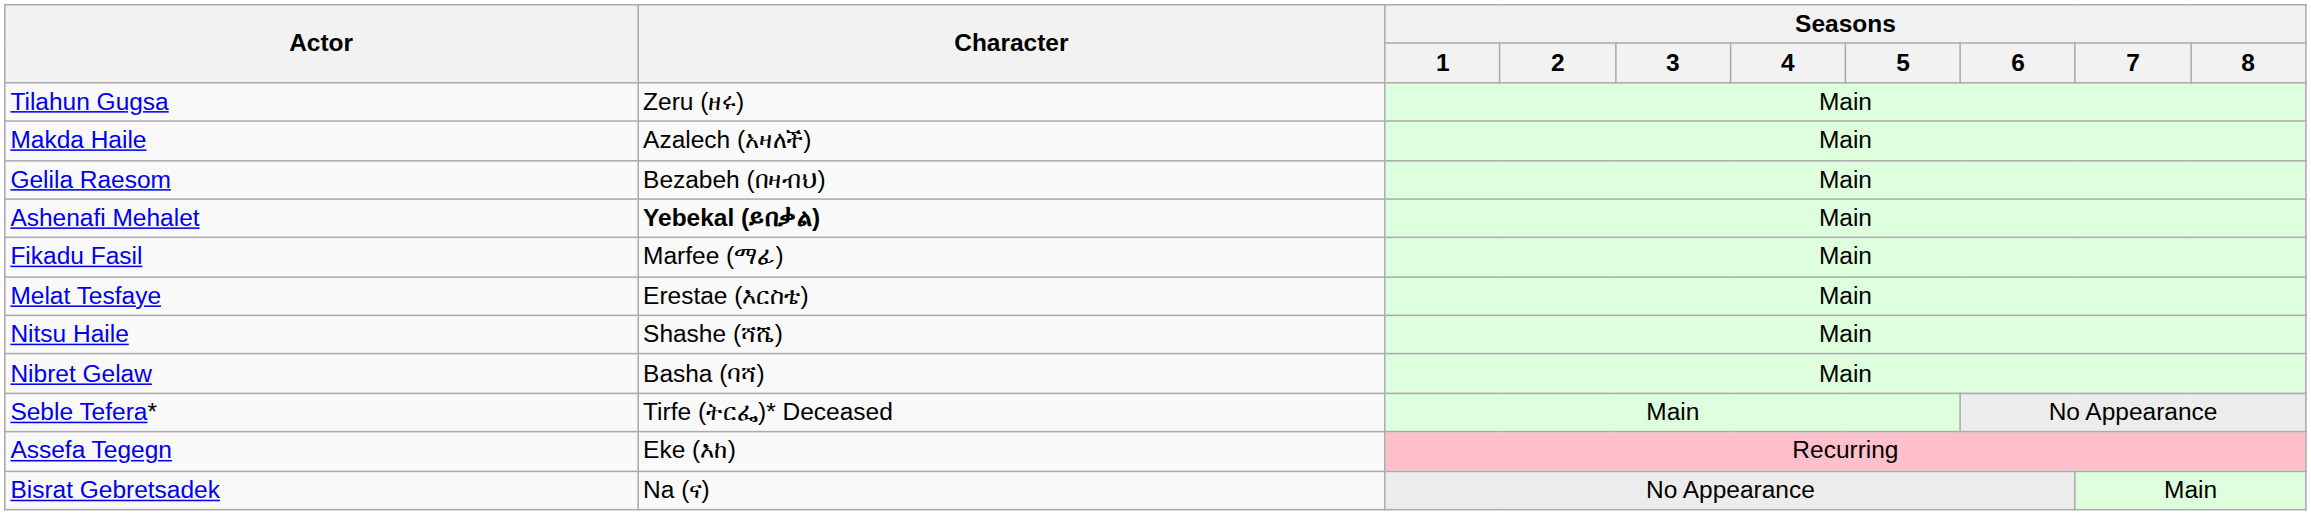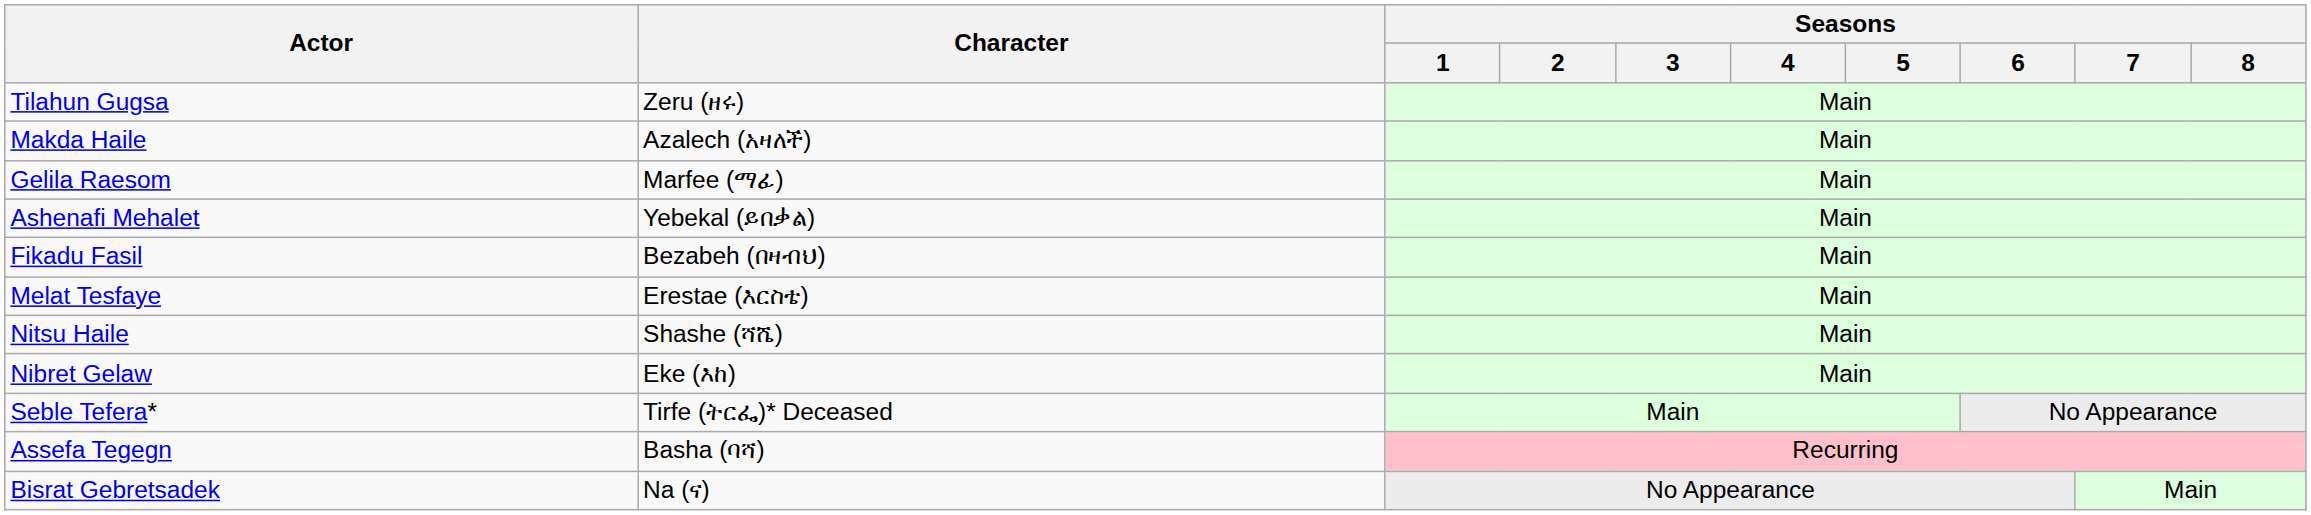Gelila Raesom | Character: Bezabeh (በዛብህ) -> Marfee (ማፊ)
Ashenafi Mehalet | Character: bold -> normal
Fikadu Fasil | Character: Marfee (ማፊ) -> Bezabeh (በዛብህ)
Nibret Gelaw | Character: Basha (ባሻ) -> Eke (እከ)
Assefa Tegegn | Character: Eke (እከ) -> Basha (ባሻ)
